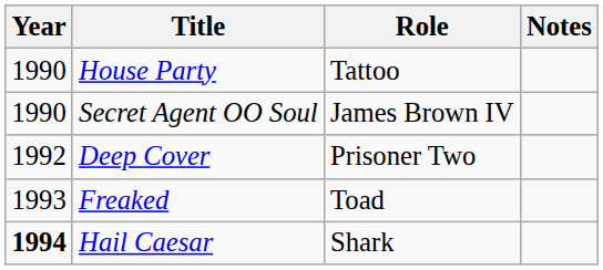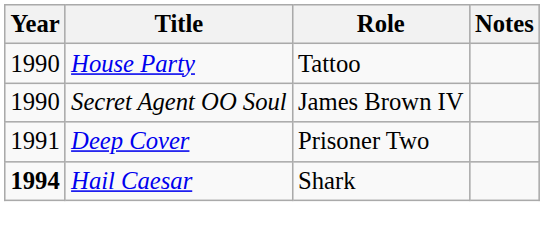Deep Cover | Year: 1992 -> 1991
- row: 1993 | Freaked | Toad
